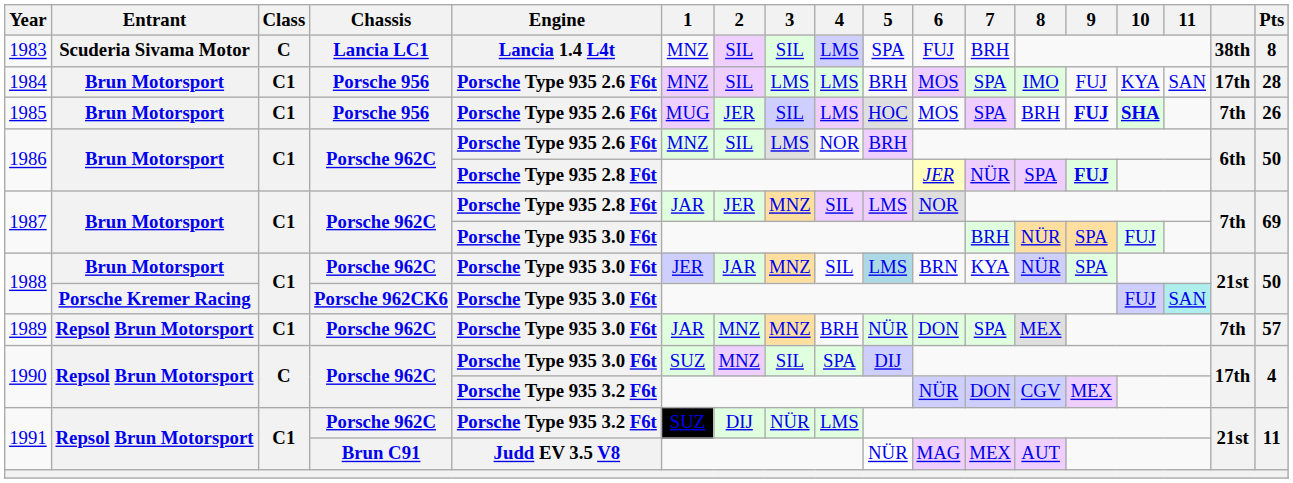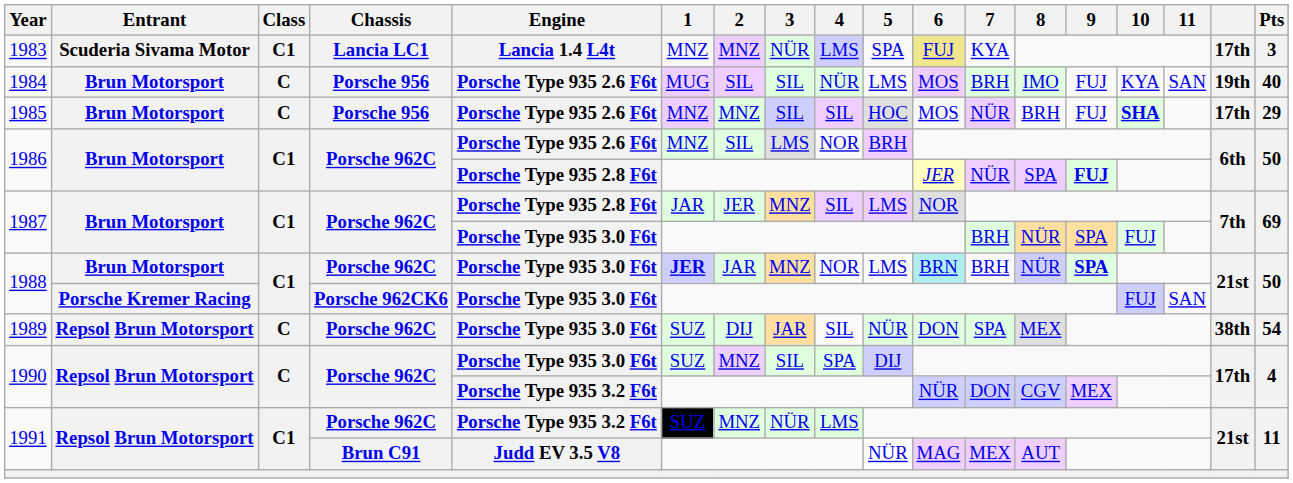1983 | Class: C -> C1
1983 | 2: SIL -> MNZ
1983 | 3: SIL -> NÜR
1983 | 6: no background -> khaki background
1983 | 7: BRH -> KYA
1983 | column 17: 38th -> 17th
1983 | Pts: 8 -> 3
1984 | Class: C1 -> C
1984 | 1: MNZ -> MUG
1984 | 3: LMS -> SIL
1984 | 4: LMS -> NÜR
1984 | 5: BRH -> LMS
1984 | 7: SPA -> BRH
1984 | column 17: 17th -> 19th
1984 | Pts: 28 -> 40
1985 | Class: C1 -> C
1985 | 1: MUG -> MNZ
1985 | 2: JER -> MNZ
1985 | 4: LMS -> SIL
1985 | 7: SPA -> NÜR
1985 | 9: bold -> normal
1985 | column 17: 7th -> 17th
1985 | Pts: 26 -> 29
1988 / Porsche 962C | 1: normal -> bold
1988 / Porsche 962C | 4: SIL -> NOR
1988 / Porsche 962C | 5: lightblue background -> no background
1988 / Porsche 962C | 6: no background -> paleturquoise background
1988 / Porsche 962C | 7: KYA -> BRH
1988 / Porsche 962C | 9: normal -> bold
1988 / Porsche 962CK6 | 11: paleturquoise background -> no background
1989 | Class: C1 -> C
1989 | 1: JAR -> SUZ
1989 | 2: MNZ -> DIJ
1989 | 3: MNZ -> JAR
1989 | 4: BRH -> SIL
1989 | column 17: 7th -> 38th
1989 | Pts: 57 -> 54
1991 / Porsche 962C | 2: DIJ -> MNZ
